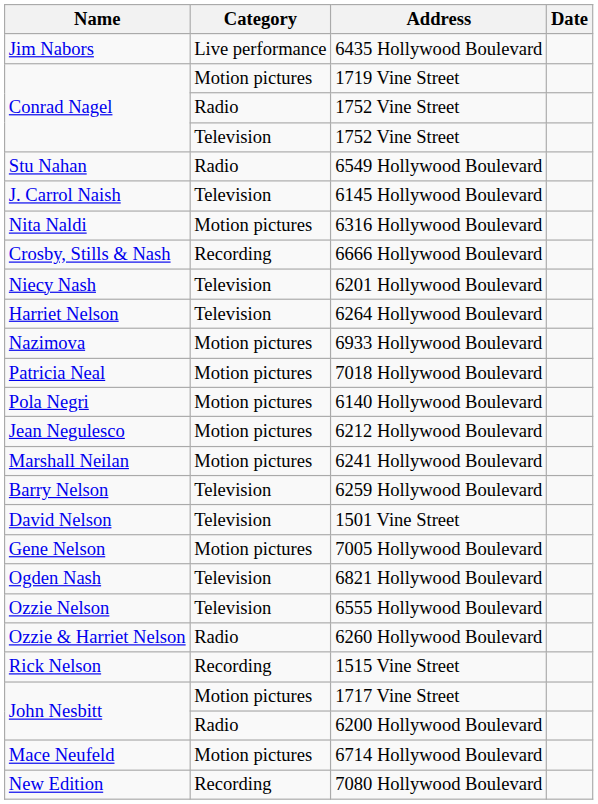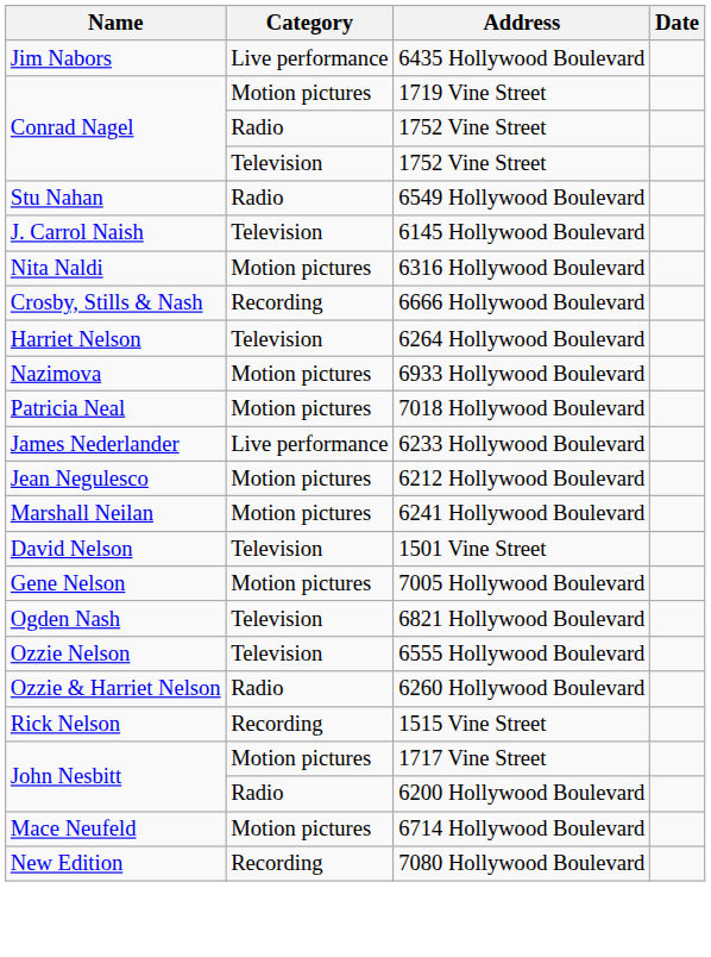- row: Niecy Nash | Television | 6201 Hollywood Boulevard
+ row: James Nederlander | Live performance | 6233 Hollywood Boulevard
- row: Pola Negri | Motion pictures | 6140 Hollywood Boulevard
- row: Barry Nelson | Television | 6259 Hollywood Boulevard
